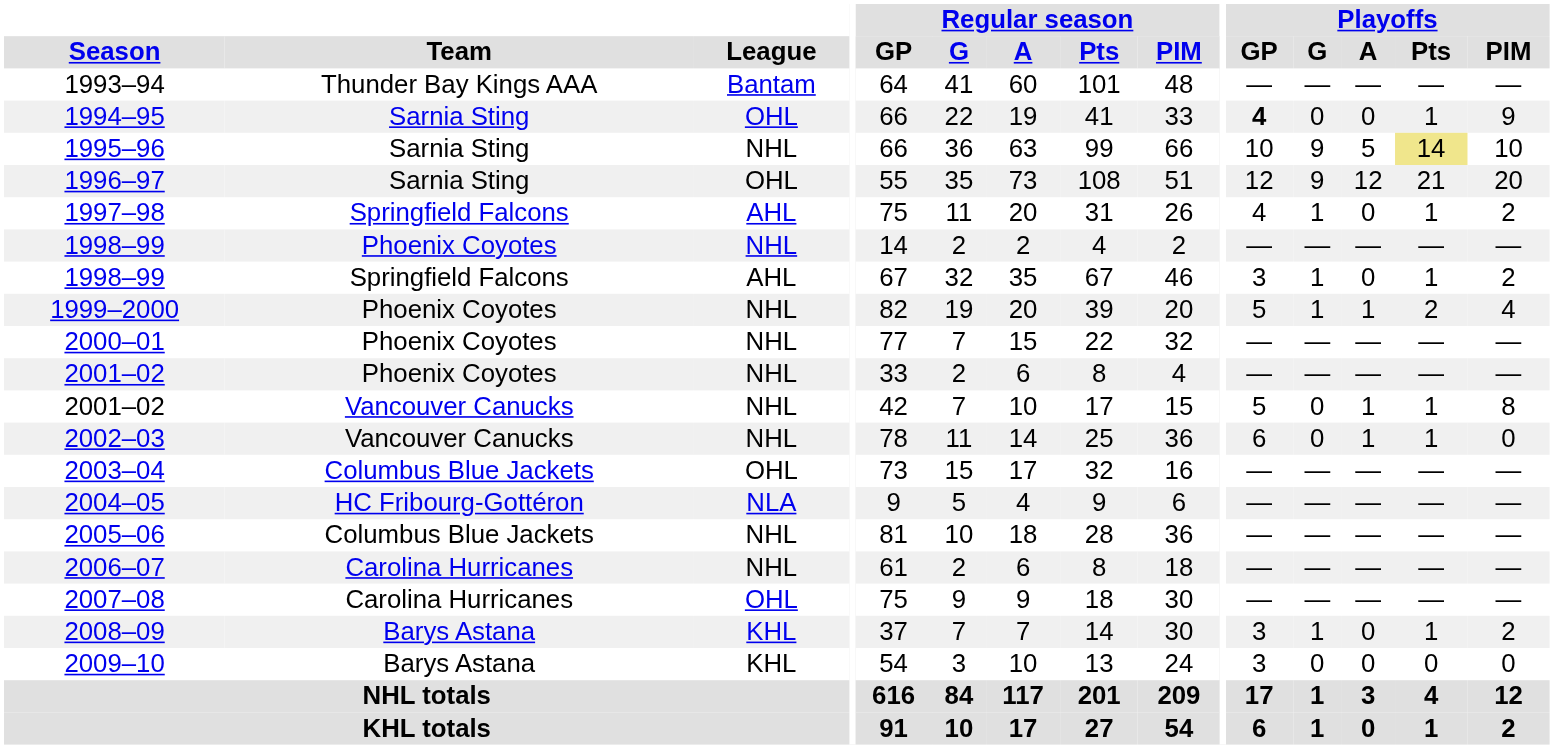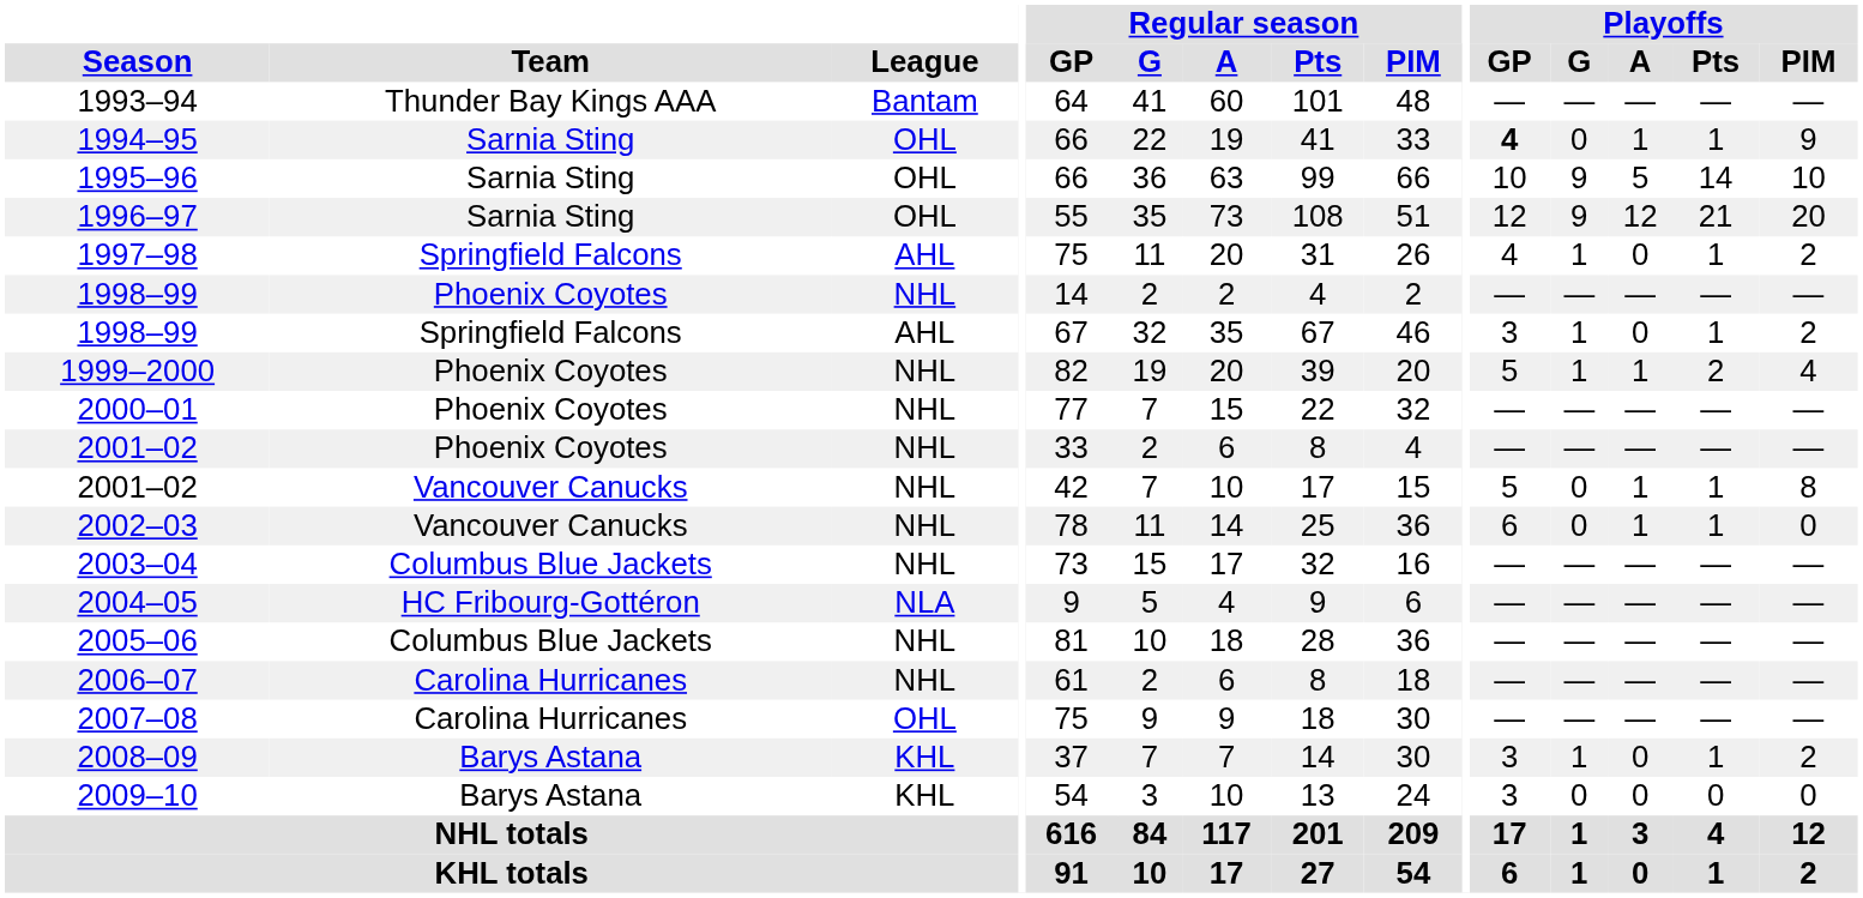1994–95 | Playoffs / A: 0 -> 1
1995–96 | League: NHL -> OHL
1995–96 | Playoffs / Pts: khaki background -> no background
2003–04 | League: OHL -> NHL
